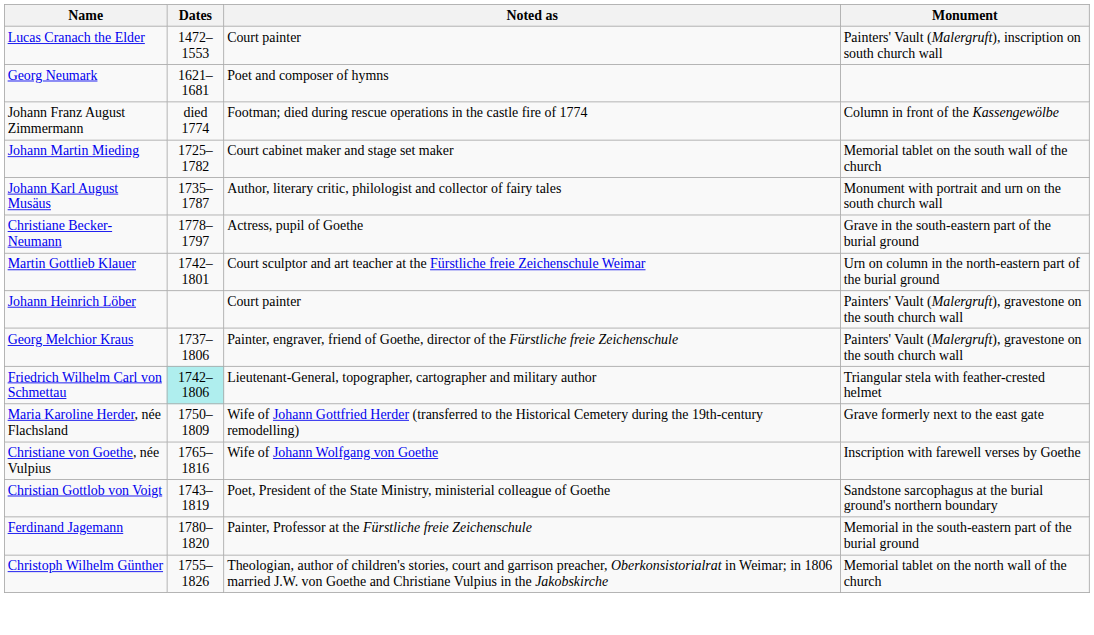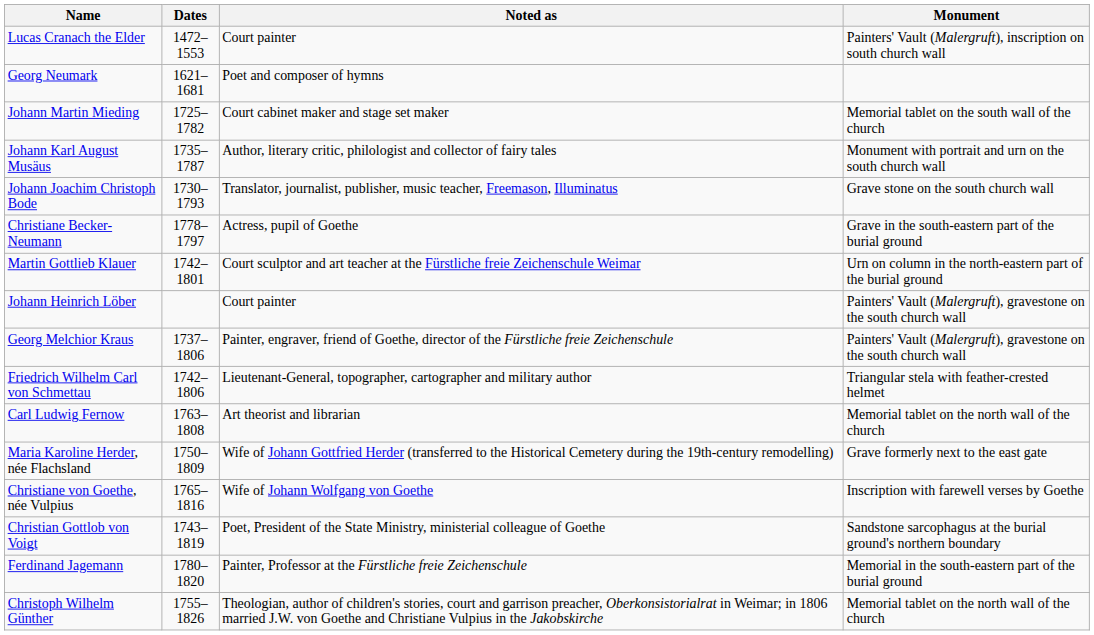- row: Johann Franz August Zimmermann | died 1774 | Footman; died during rescue operations in the castle fire of 1774 | Column in front of the Kassengewölbe
+ row: Johann Joachim Christoph Bode | 1730–1793 | Translator, journalist, publisher, music teacher, Freemason, Illuminatus | Grave stone on the south church wall
Friedrich Wilhelm Carl von Schmettau | Dates: paleturquoise background -> no background
+ row: Carl Ludwig Fernow | 1763–1808 | Art theorist and librarian | Memorial tablet on the north wall of the church
